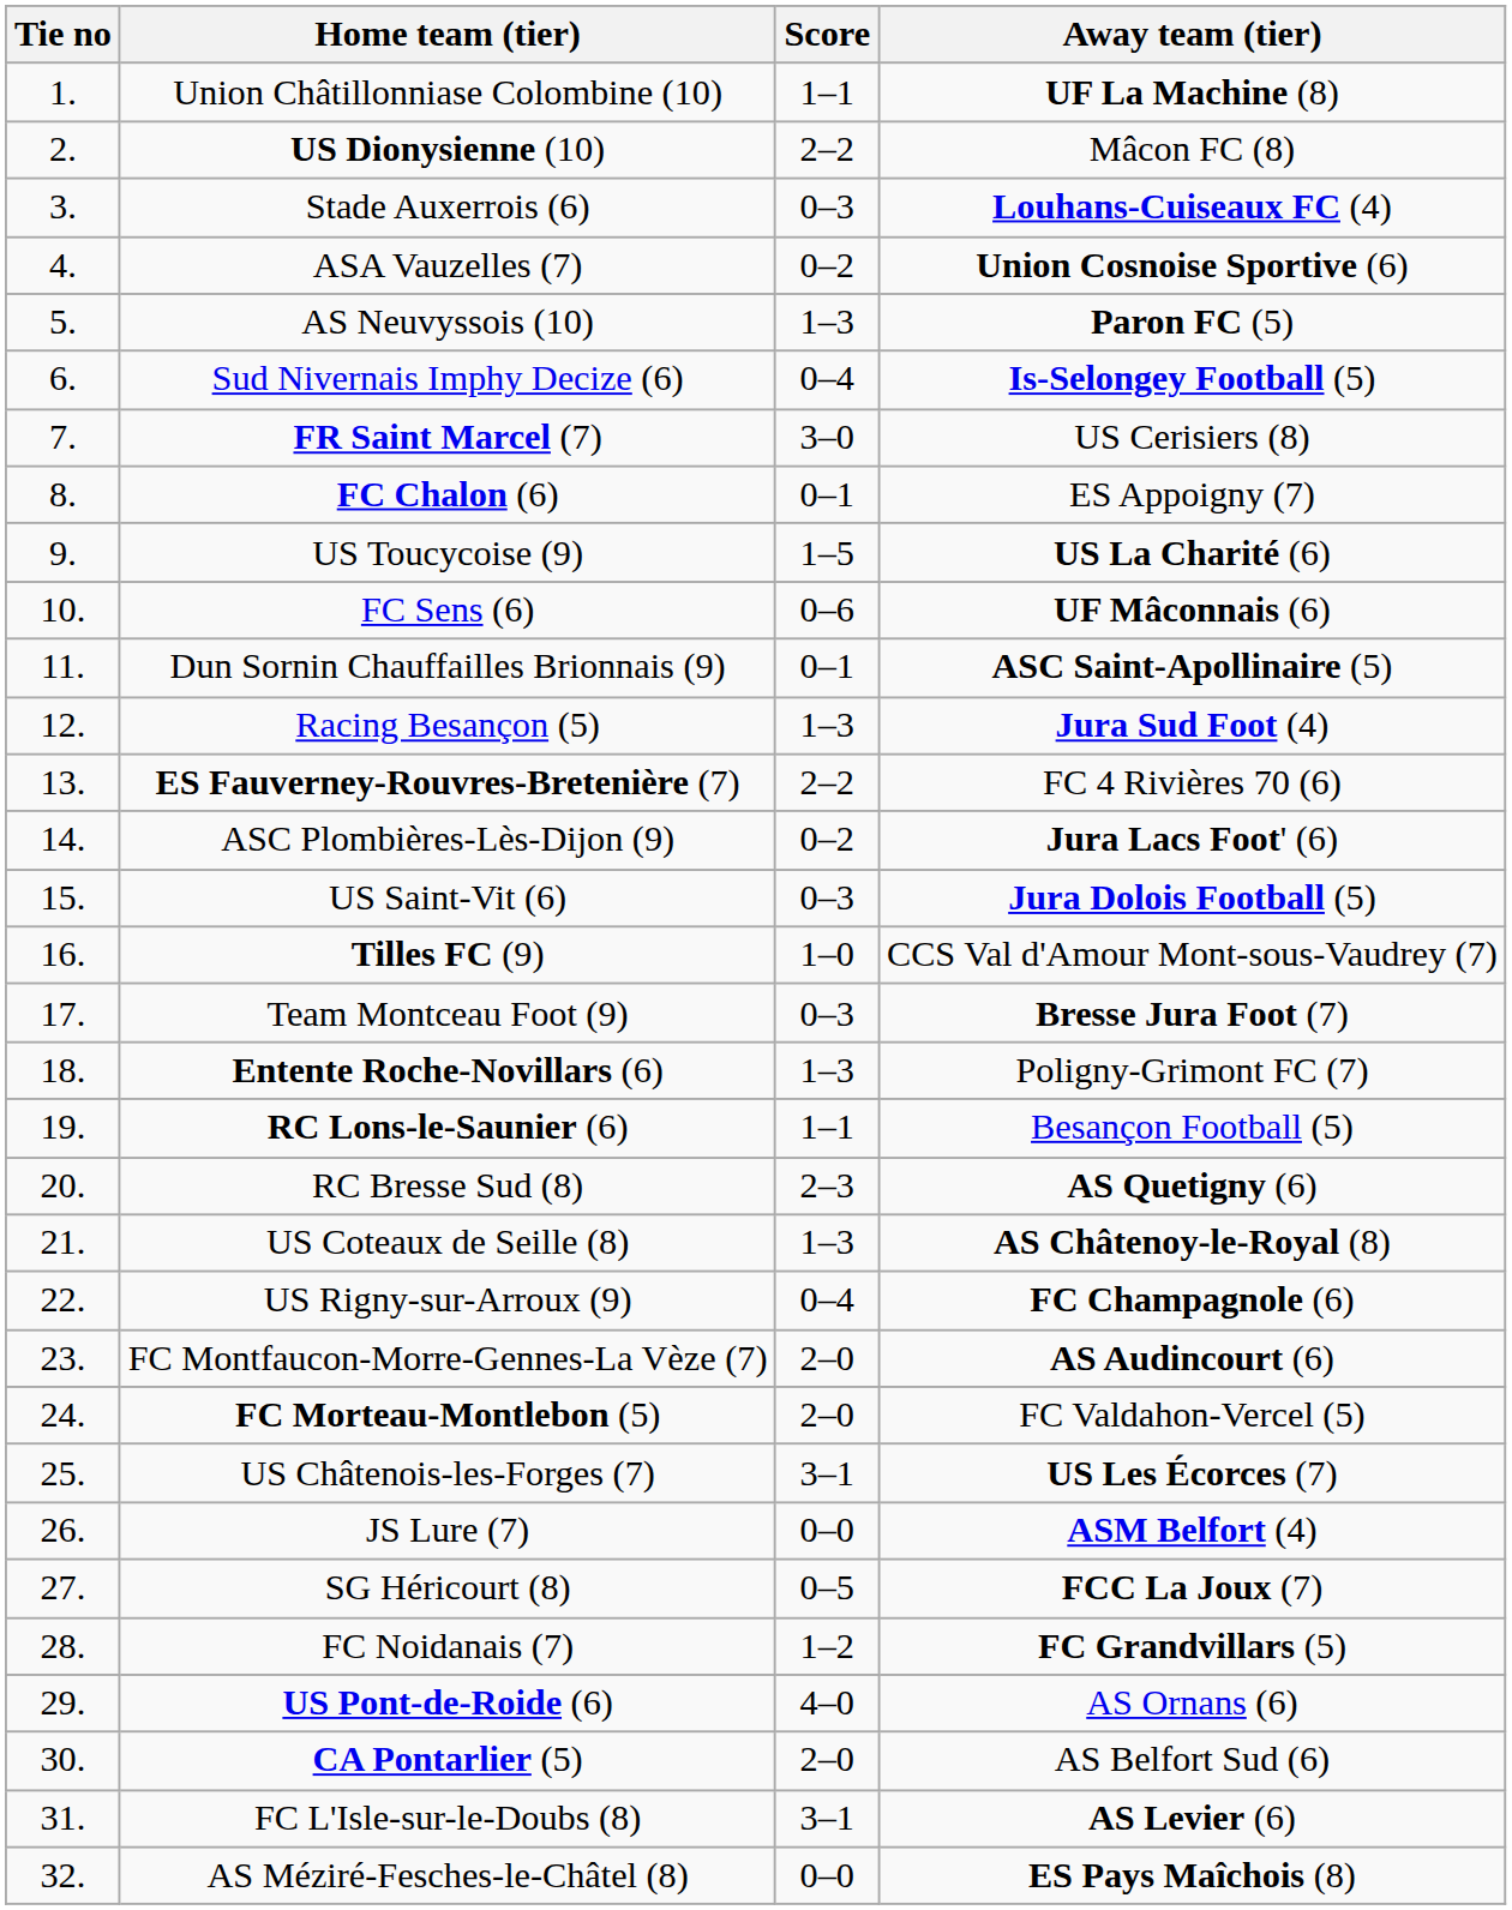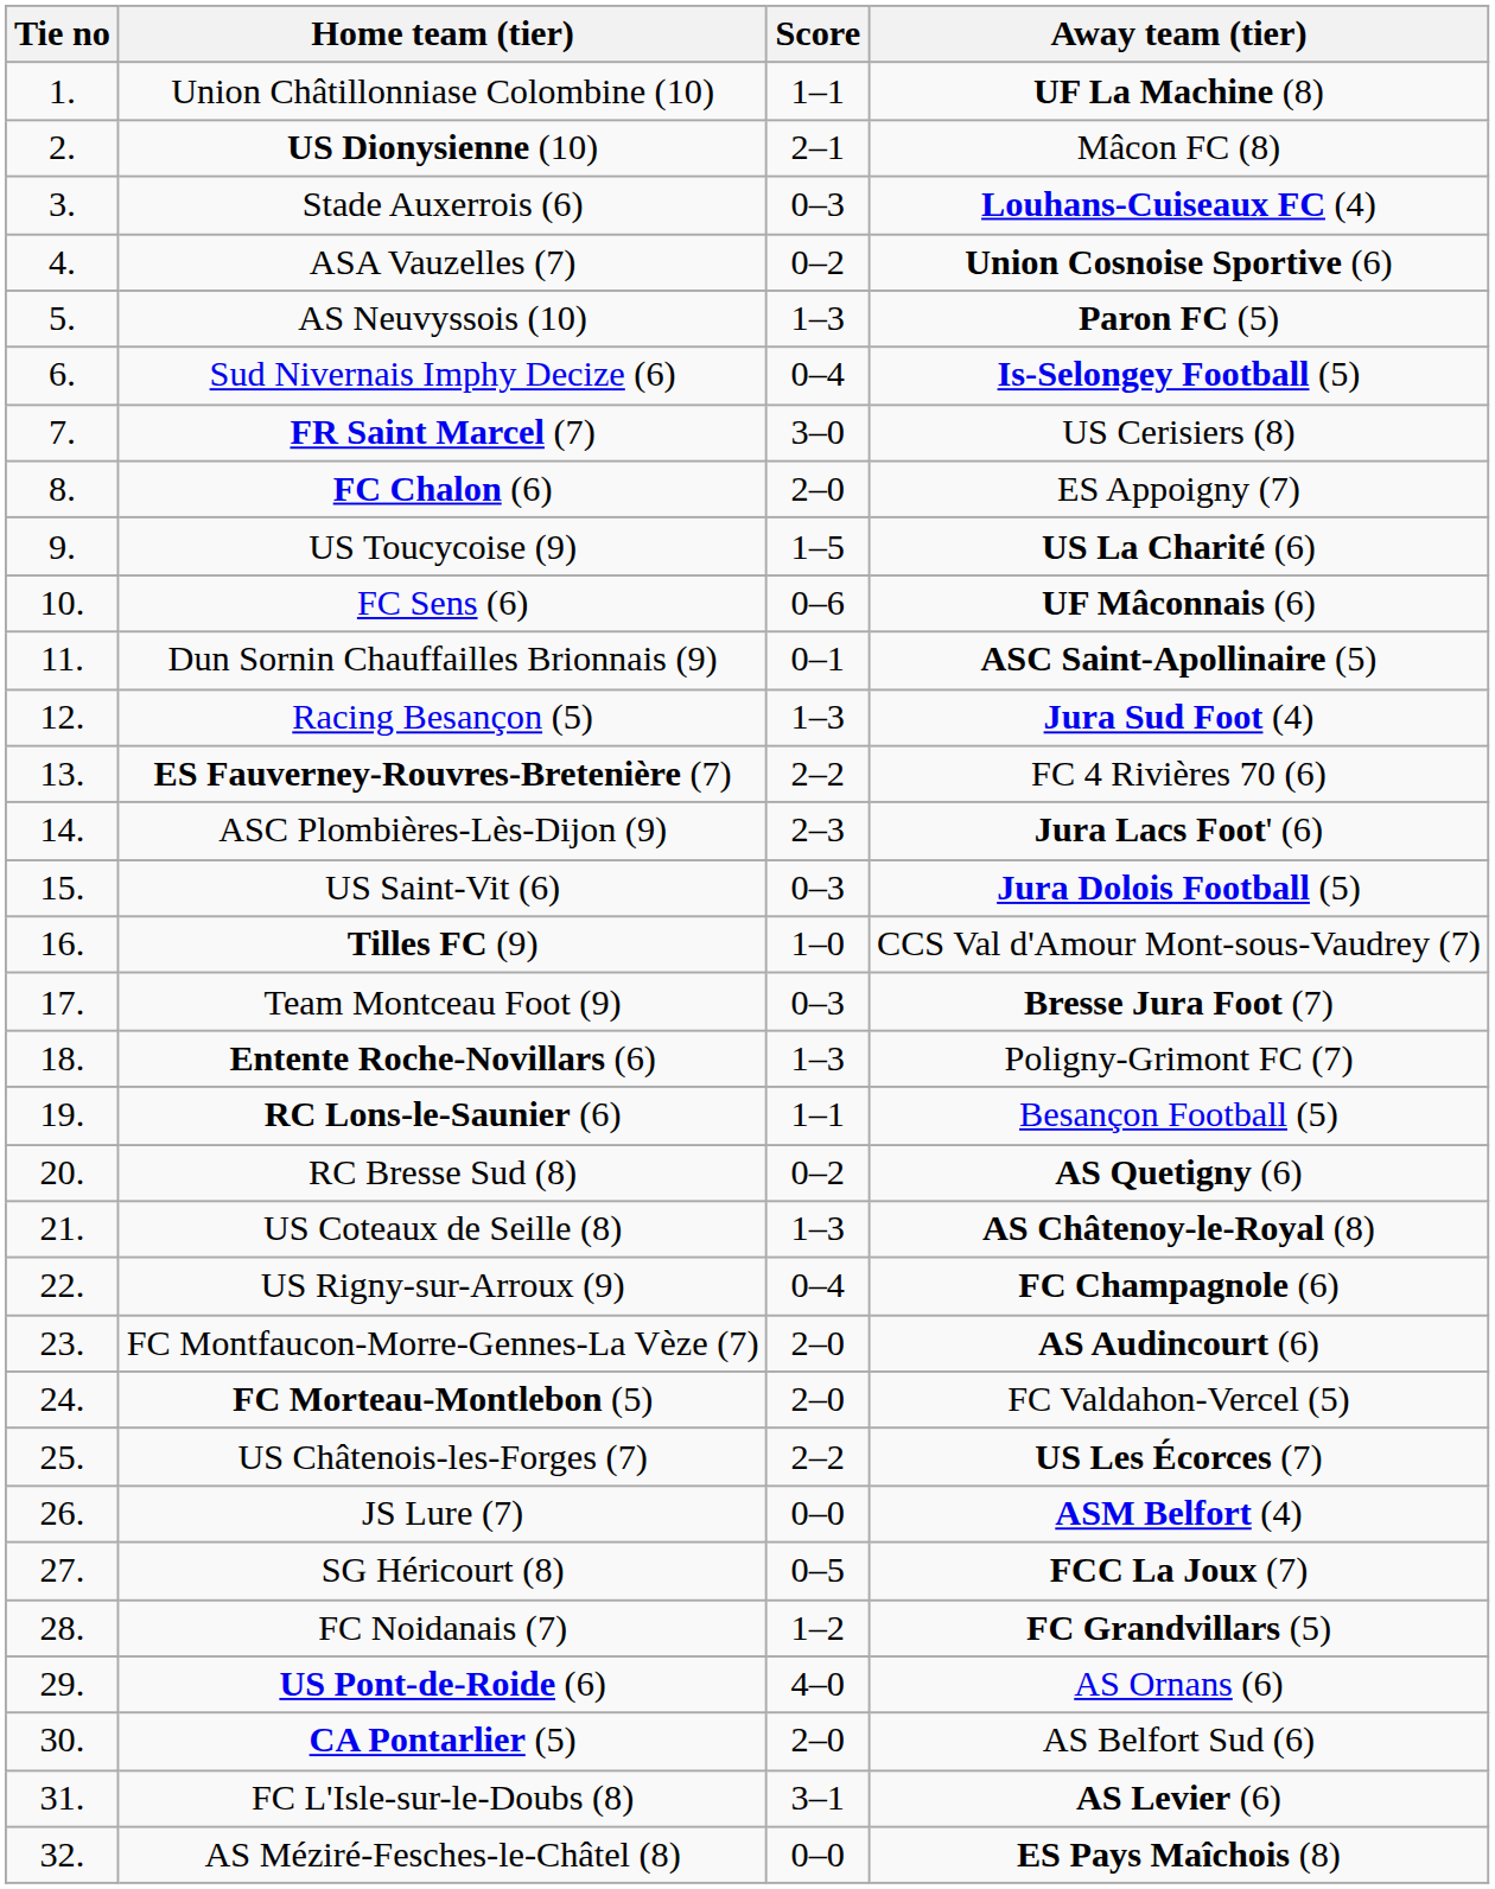US Dionysienne (10) | Score: 2–2 -> 2–1
FC Chalon (6) | Score: 0–1 -> 2–0
ASC Plombières-Lès-Dijon (9) | Score: 0–2 -> 2–3
RC Bresse Sud (8) | Score: 2–3 -> 0–2
US Châtenois-les-Forges (7) | Score: 3–1 -> 2–2
